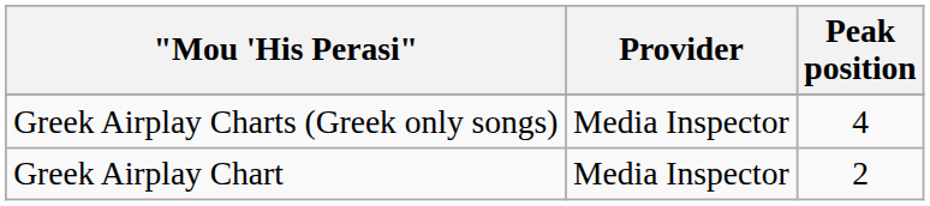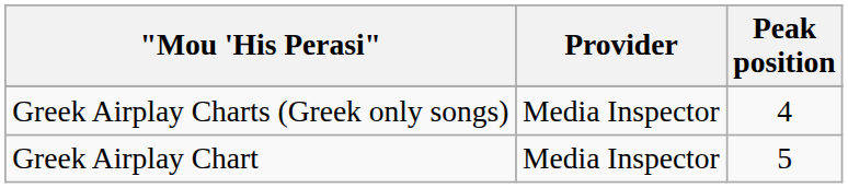Greek Airplay Chart | Peak position: 2 -> 5
